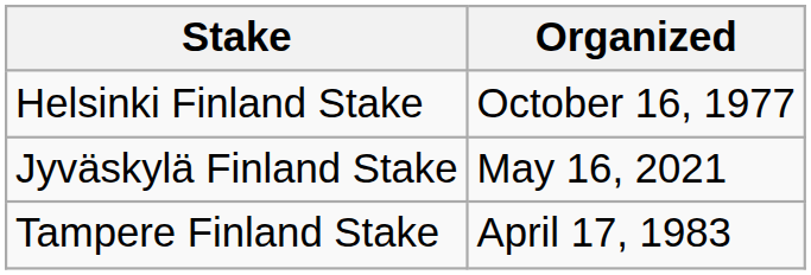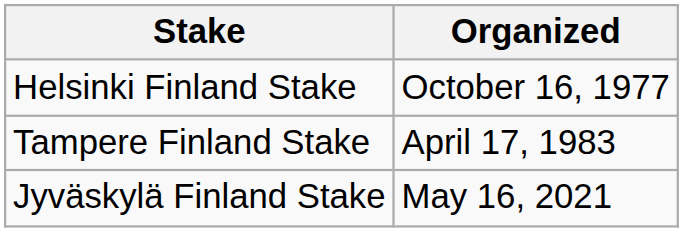rows swapped: Jyväskylä Finland Stake <-> Tampere Finland Stake
